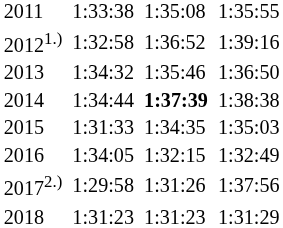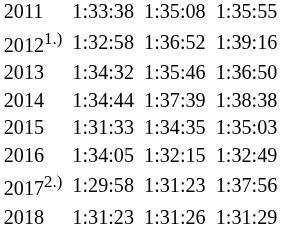2014 | column 5: bold -> normal
20172.) | column 5: 1:31:26 -> 1:31:23
2018 | column 5: 1:31:23 -> 1:31:26
